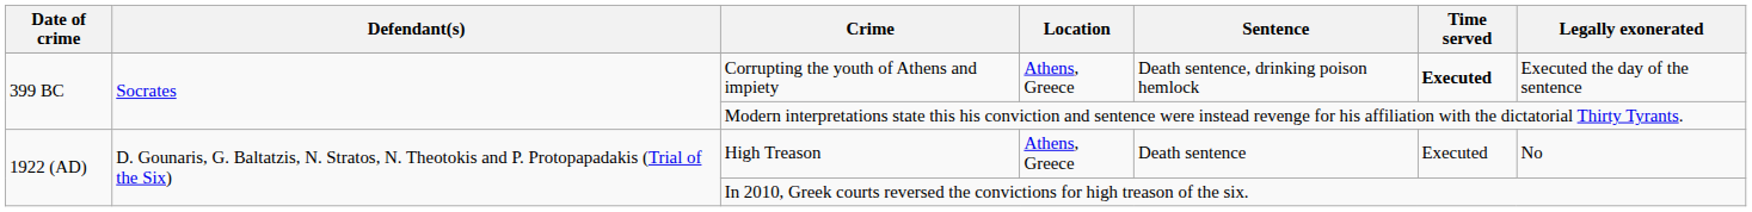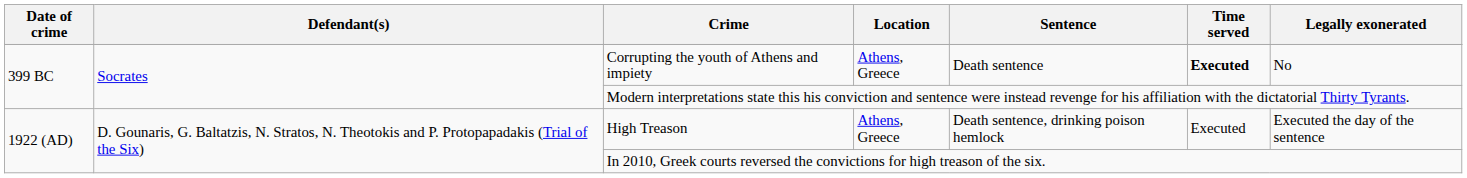Corrupting the youth of Athens and impiety | Sentence: Death sentence, drinking poison hemlock -> Death sentence
Corrupting the youth of Athens and impiety | Legally exonerated: Executed the day of the sentence -> No
High Treason | Sentence: Death sentence -> Death sentence, drinking poison hemlock
High Treason | Legally exonerated: No -> Executed the day of the sentence
